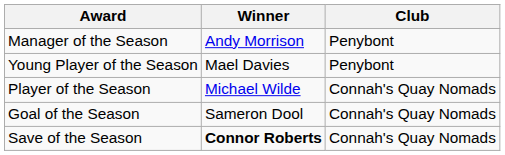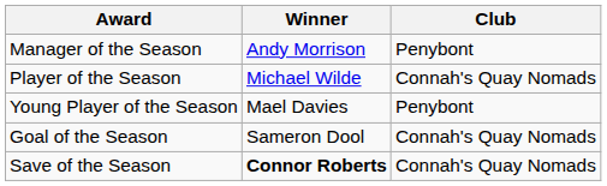rows swapped: Player of the Season <-> Young Player of the Season
